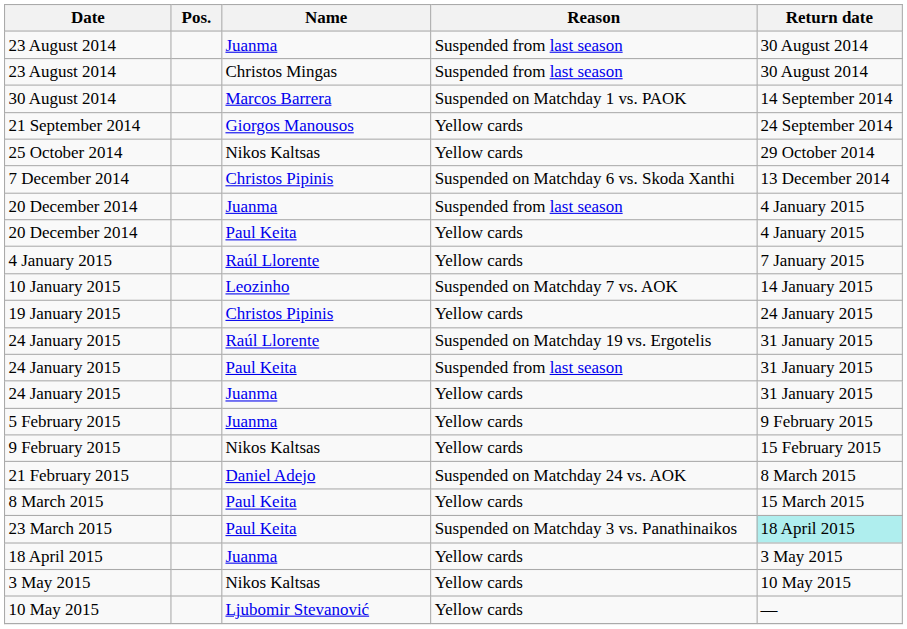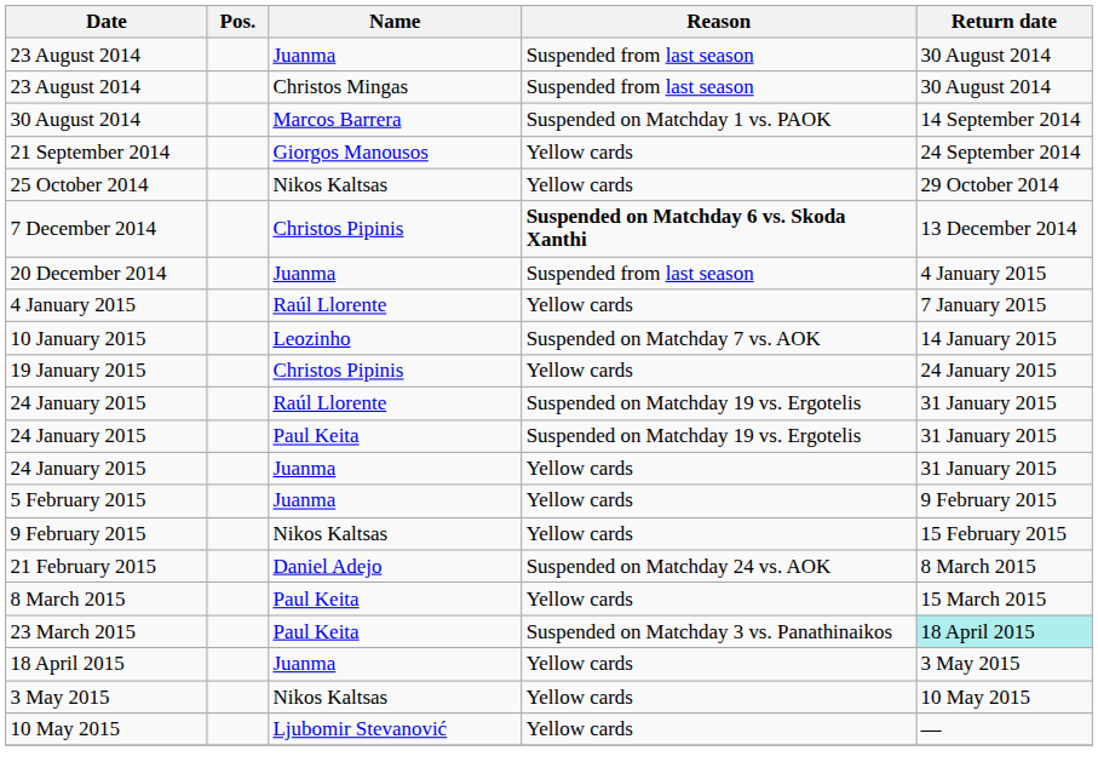7 December 2014 | Reason: normal -> bold
- row: 20 December 2014 | Paul Keita | Yellow cards | 4 January 2015
24 January 2015 / Paul Keita | Reason: Suspended from last season -> Suspended on Matchday 19 vs. Ergotelis
